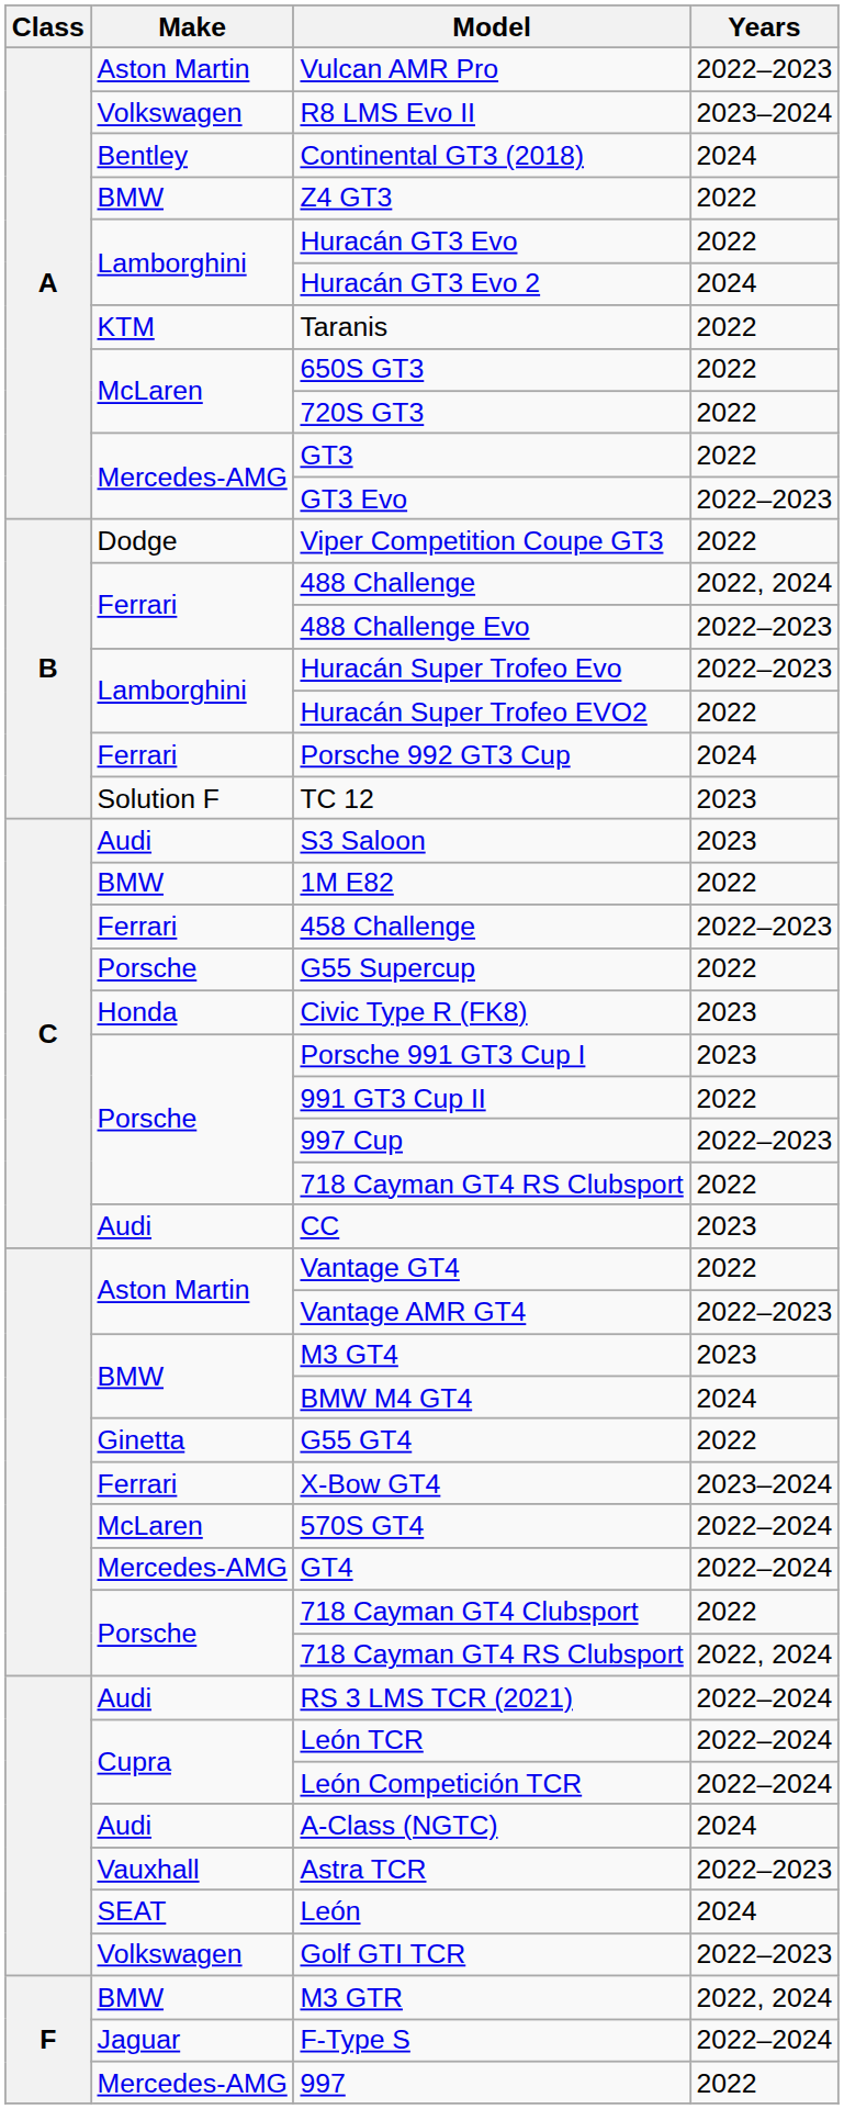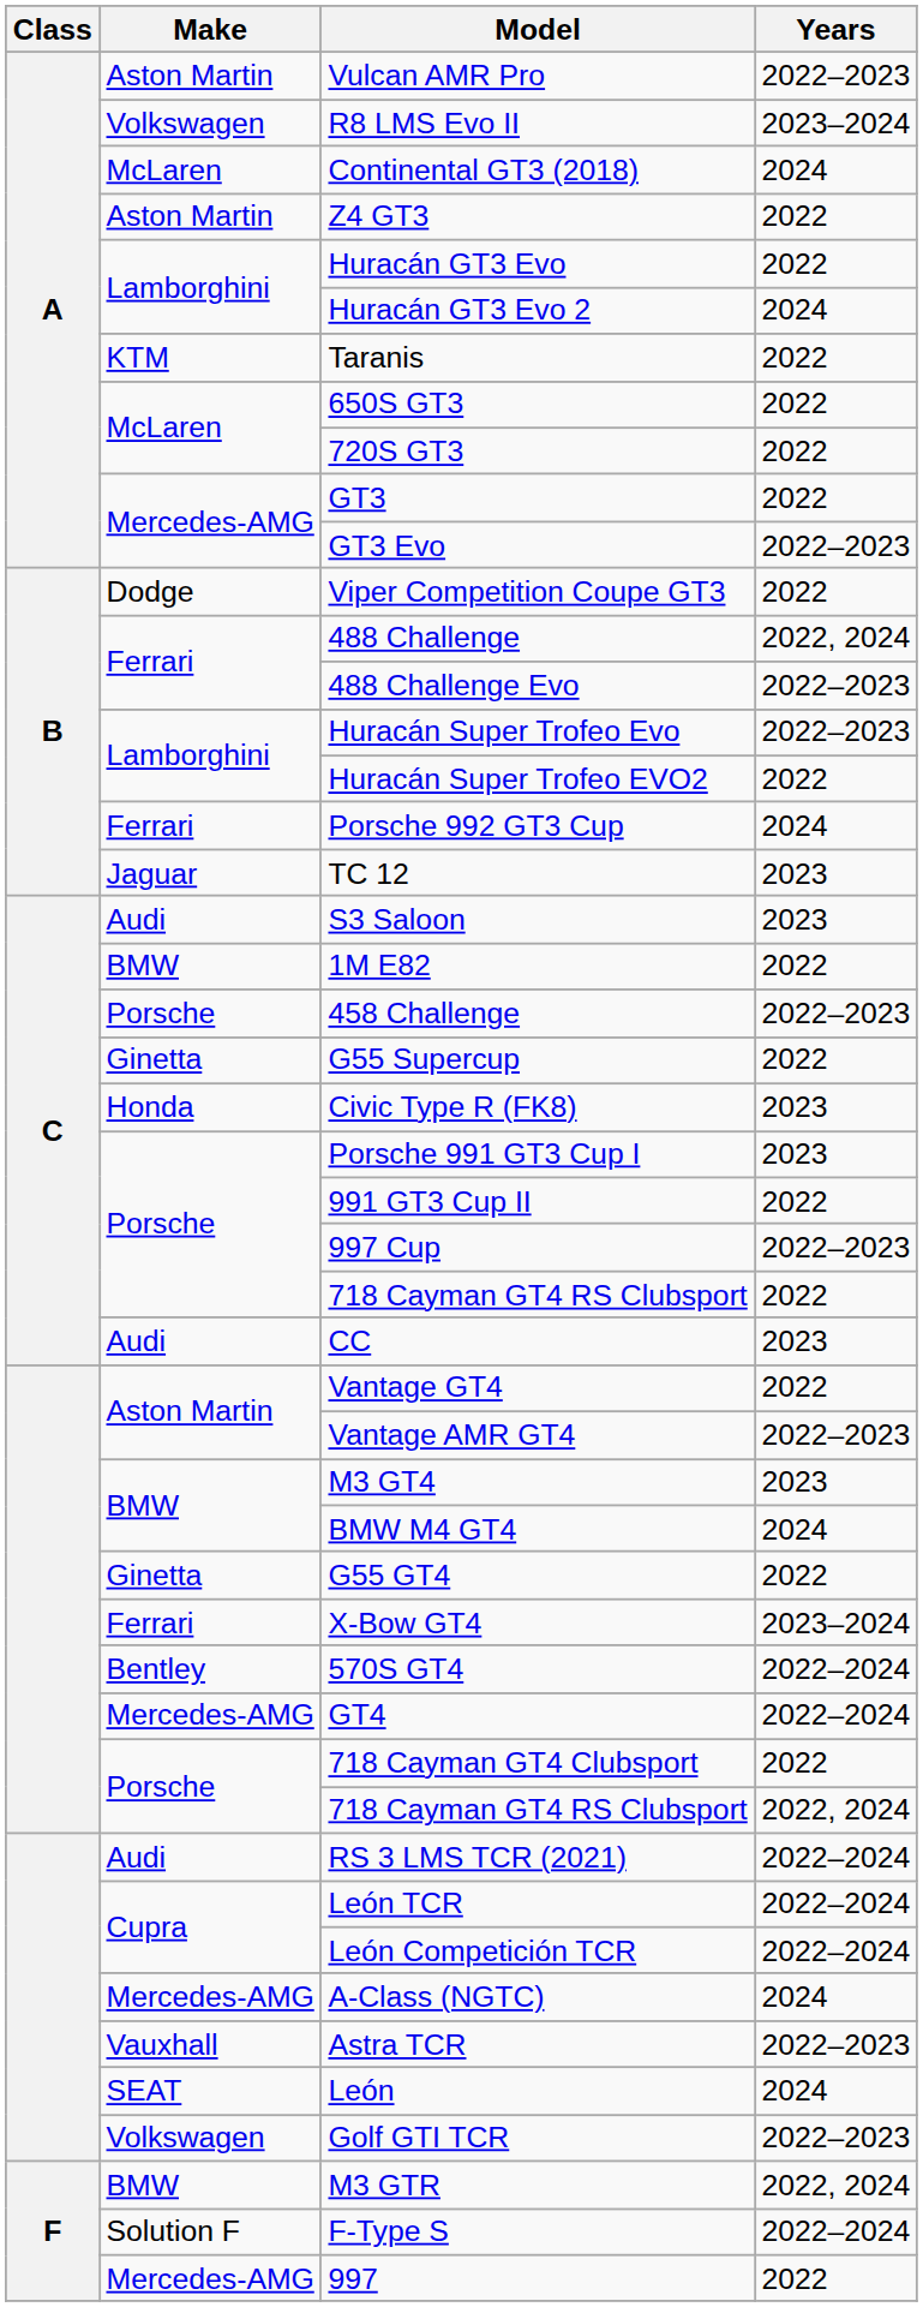Continental GT3 (2018) | Make: Bentley -> McLaren
Z4 GT3 | Make: BMW -> Aston Martin
TC 12 | Make: Solution F -> Jaguar
458 Challenge | Make: Ferrari -> Porsche
G55 Supercup | Make: Porsche -> Ginetta
570S GT4 | Make: McLaren -> Bentley
A-Class (NGTC) | Make: Audi -> Mercedes-AMG
F-Type S | Make: Jaguar -> Solution F
